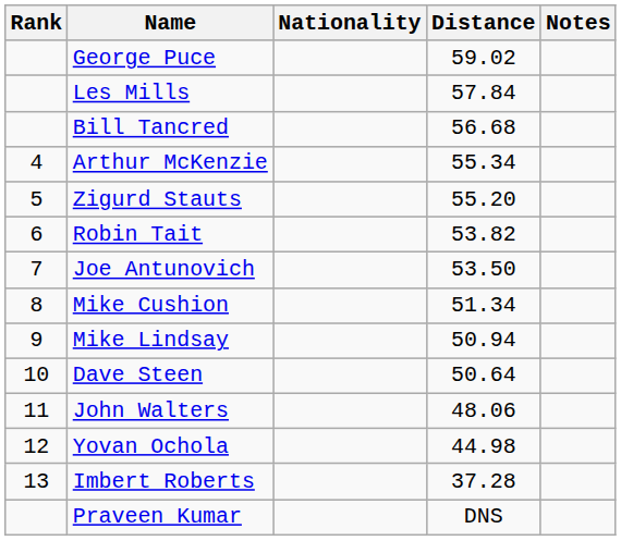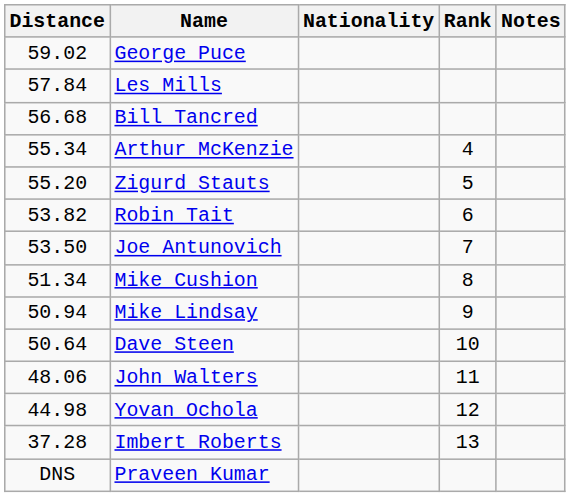columns swapped: Rank <-> Distance
